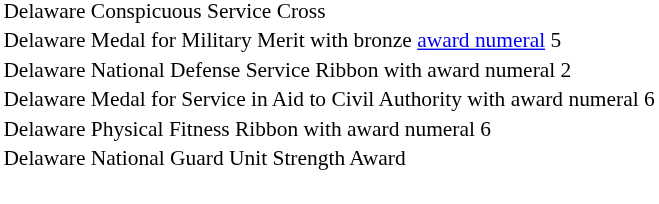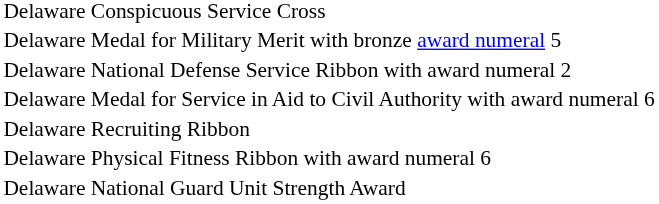+ row: Delaware Recruiting Ribbon
